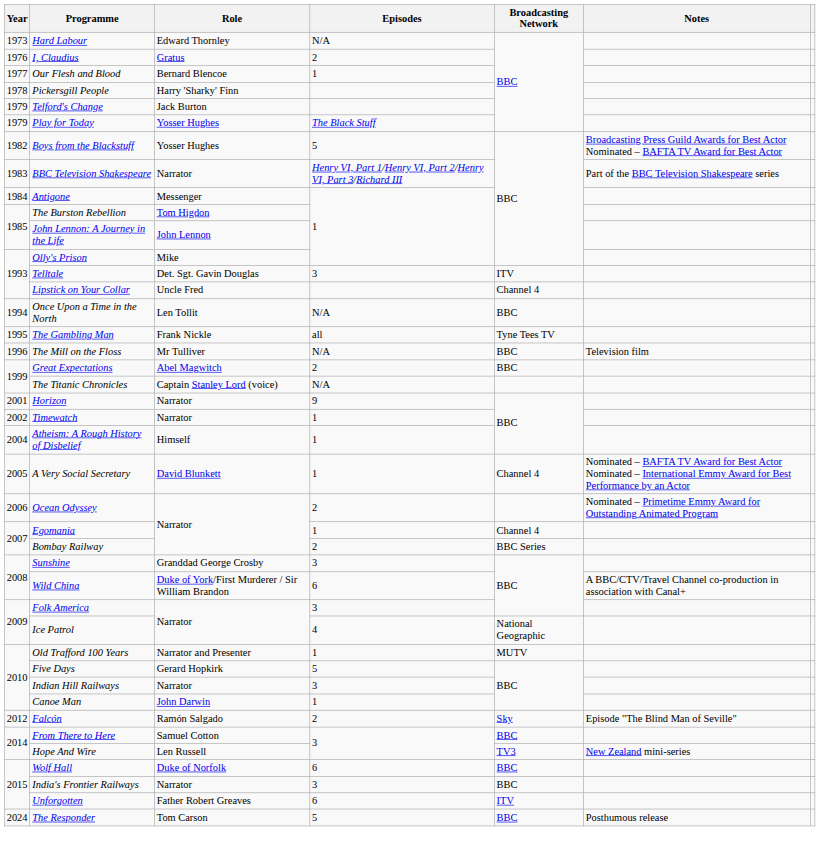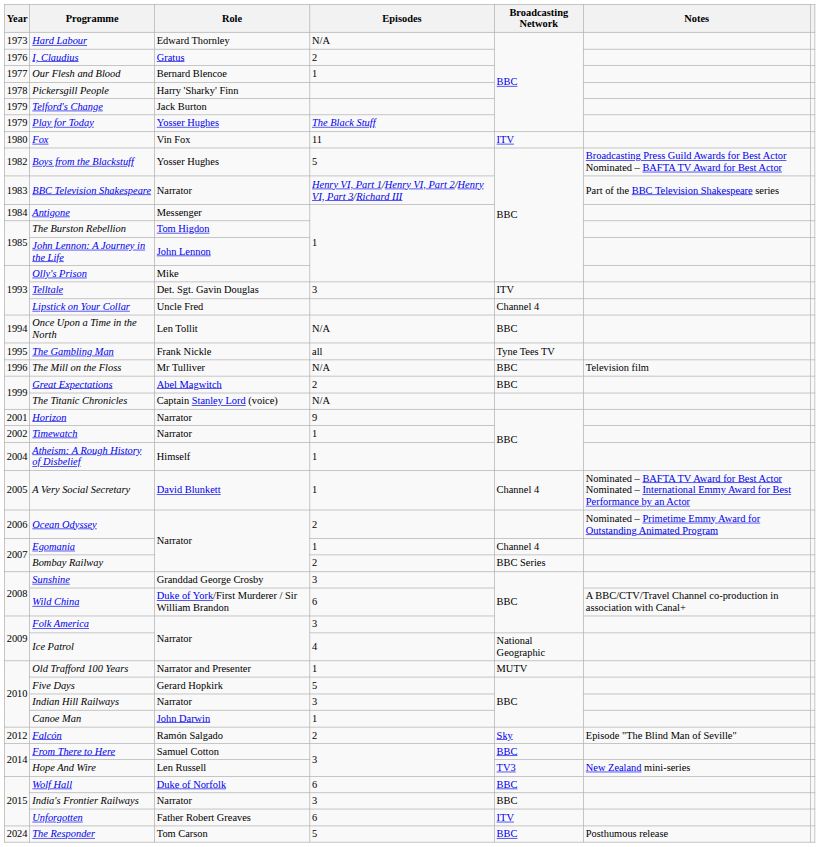+ row: 1980 | Fox | Vin Fox | 11 | ITV
